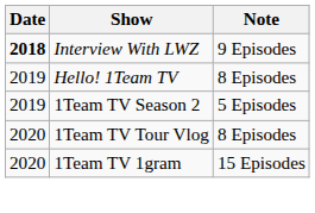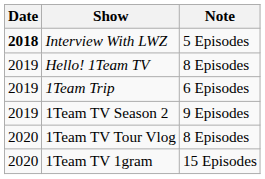Interview With LWZ | Note: 9 Episodes -> 5 Episodes
+ row: 2019 | 1Team Trip | 6 Episodes
1Team TV Season 2 | Note: 5 Episodes -> 9 Episodes
